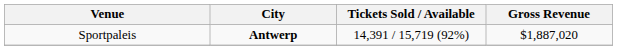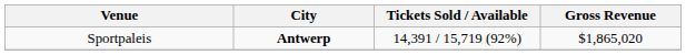Sportpaleis | Gross Revenue: $1,887,020 -> $1,865,020
